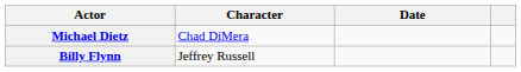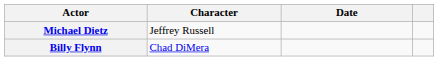Michael Dietz | Character: Chad DiMera -> Jeffrey Russell
Billy Flynn | Character: Jeffrey Russell -> Chad DiMera
